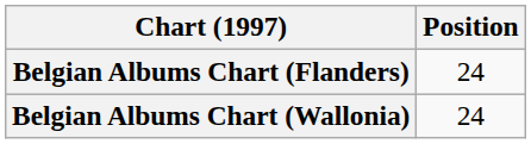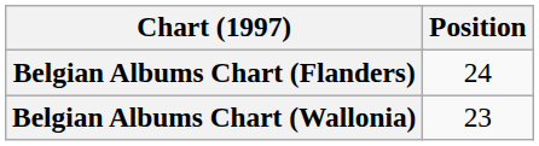Belgian Albums Chart (Wallonia) | Position: 24 -> 23
